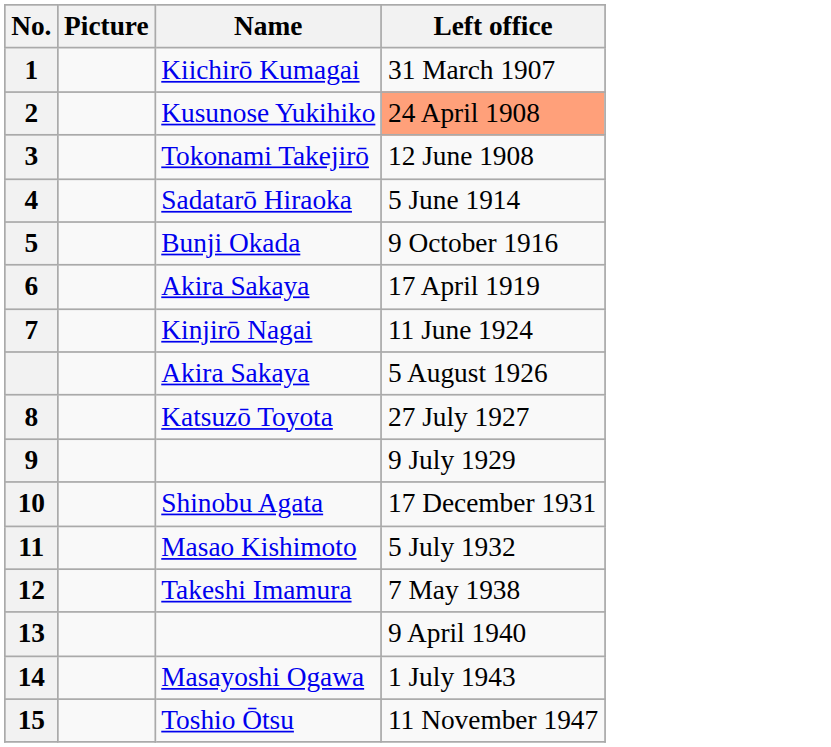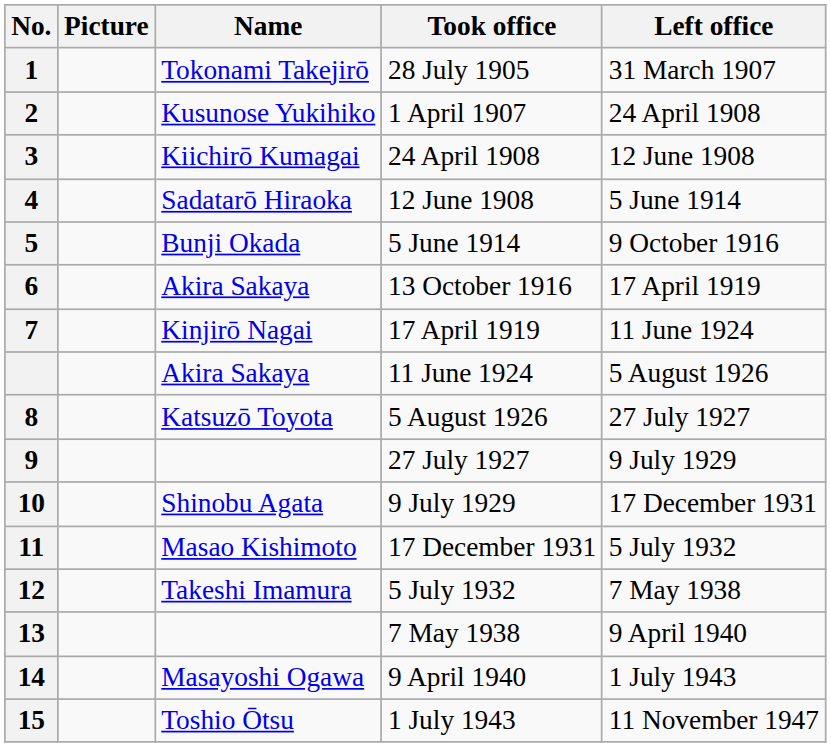+ column: Took office | 28 July 1905 | 1 April 1907 | 24 April 1908 | 12 June 1908 | 5 June 1914 | 13 October 1916 | 17 April 1919 | 11 June 1924 | 5 August 1926 | 27 July 1927 | 9 July 1929 | 17 December 1931 | 5 July 1932 | 7 May 1938 | 9 April 1940 | 1 July 1943
1 | Name: Kiichirō Kumagai -> Tokonami Takejirō
2 | Left office: lightsalmon background -> no background
3 | Name: Tokonami Takejirō -> Kiichirō Kumagai
